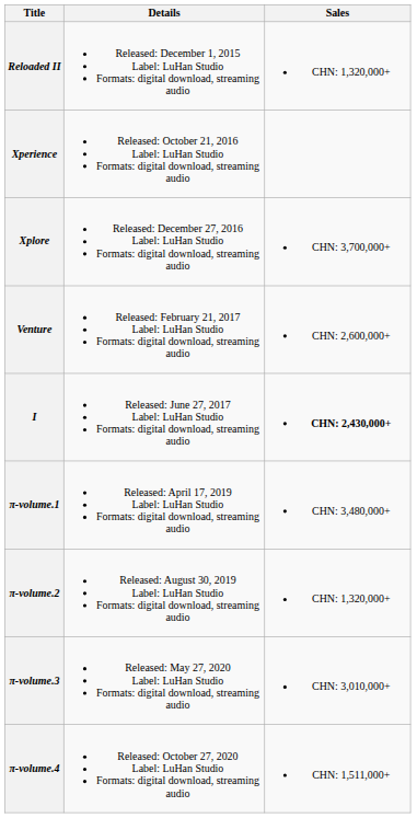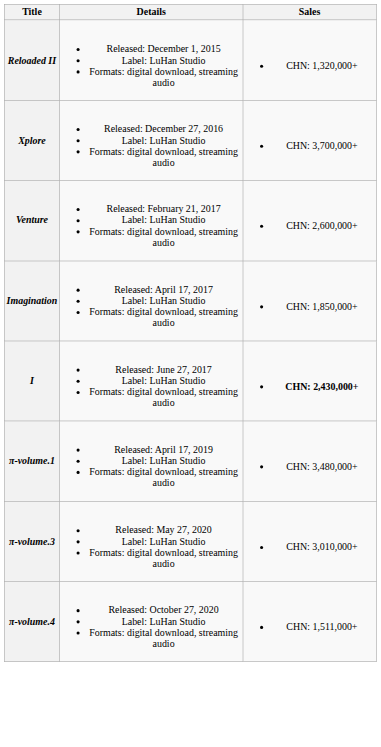- row: Xperience | Released: October 21, 2016 Label: LuHan Studio Formats: digital download, streaming audio
+ row: Imagination | Released: April 17, 2017 Label: LuHan Studio Formats: digital download, streaming audio | CHN: 1,850,000+
- row: π-volume.2 | Released: August 30, 2019 Label: LuHan Studio Formats: digital download, streaming audio | CHN: 1,320,000+
